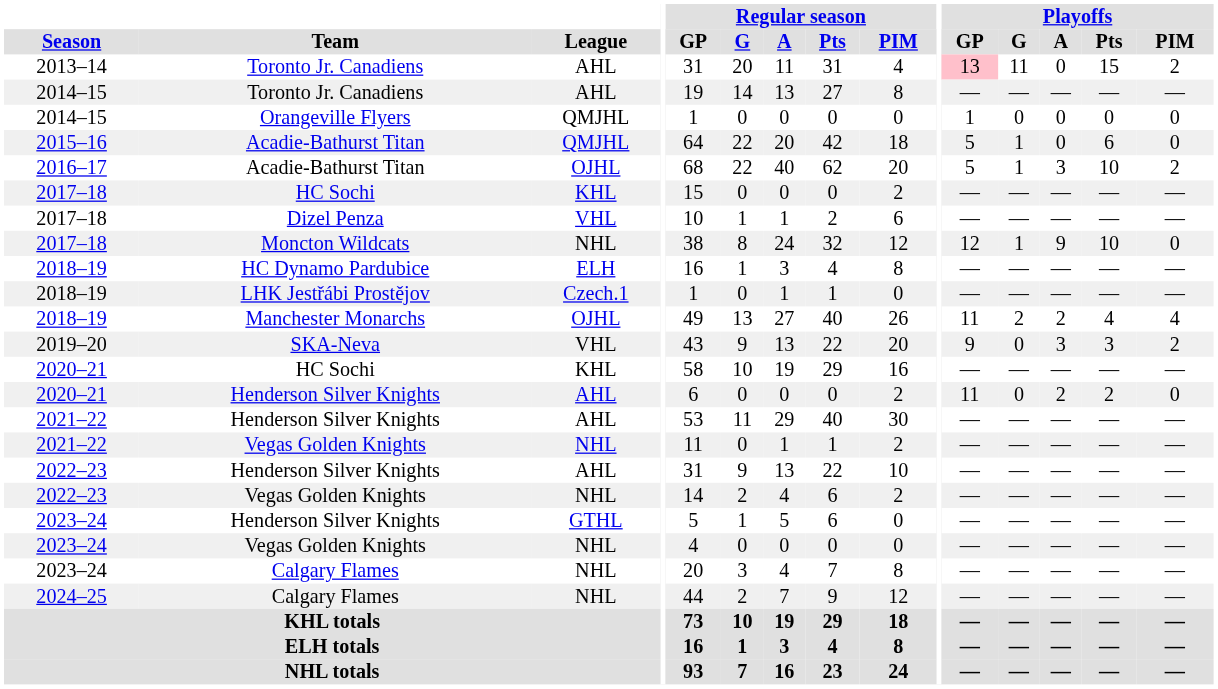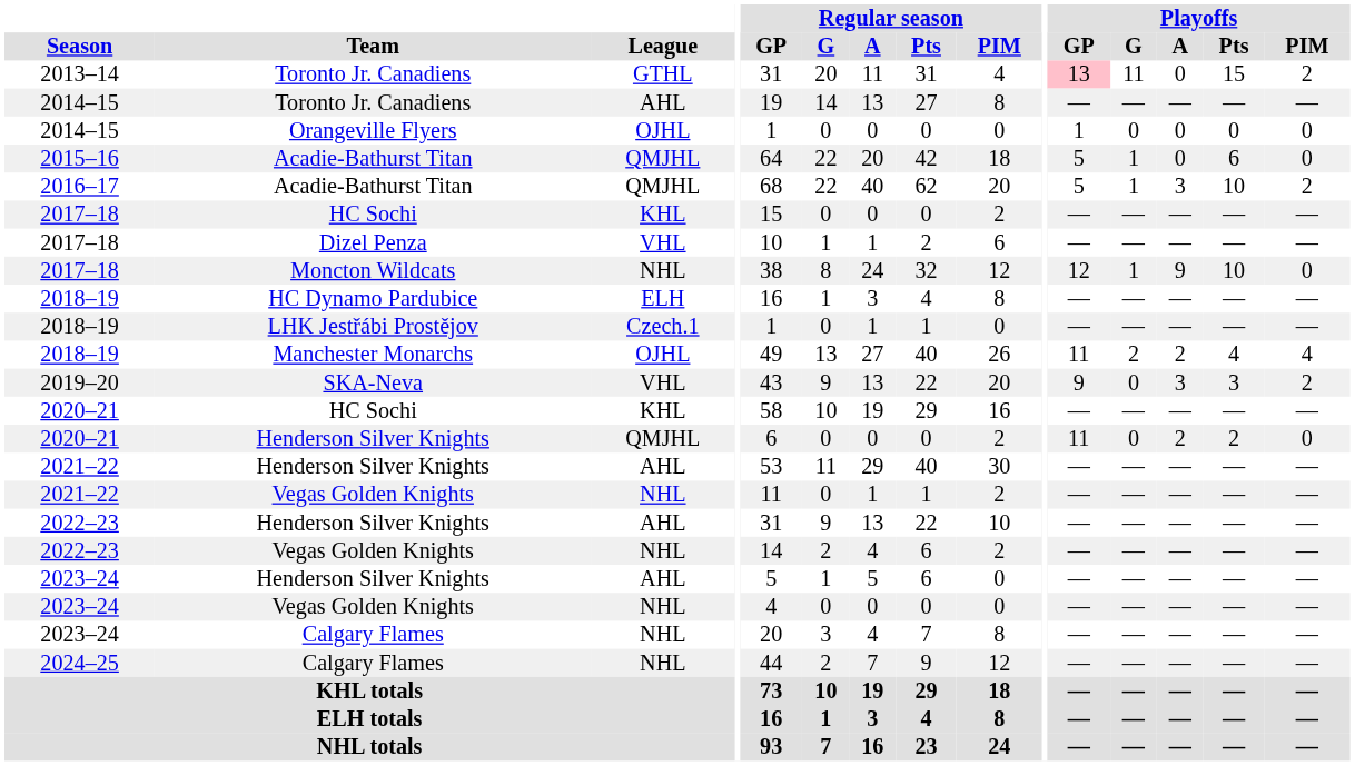2013–14 / Toronto Jr. Canadiens | League: AHL -> GTHL
Orangeville Flyers | League: QMJHL -> OJHL
2016–17 / Acadie-Bathurst Titan | League: OJHL -> QMJHL
2020–21 / Henderson Silver Knights | League: AHL -> QMJHL
2023–24 / Henderson Silver Knights | League: GTHL -> AHL
